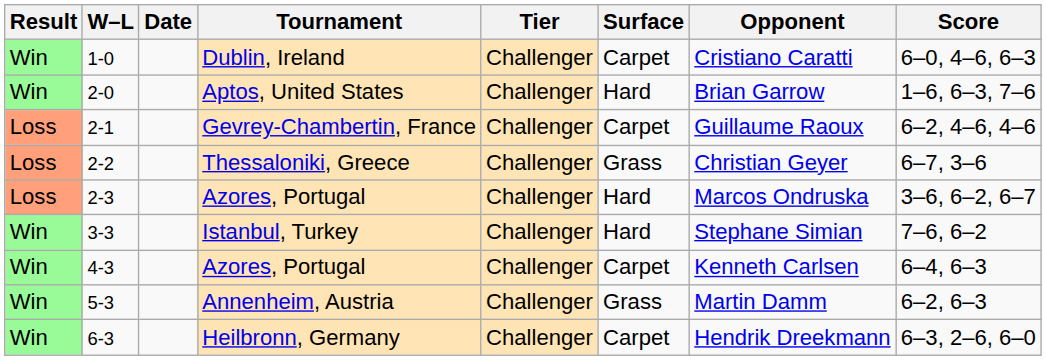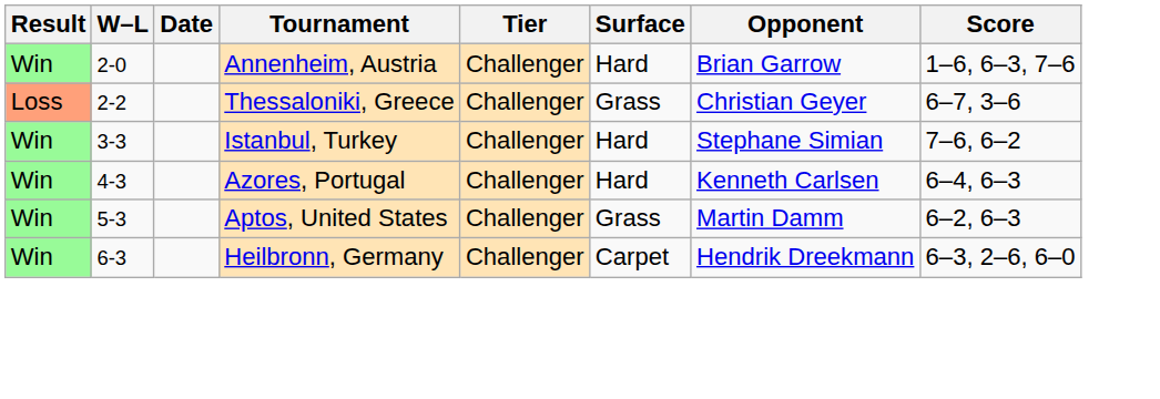- row: Win | 1-0 | Dublin, Ireland | Challenger | Carpet | Cristiano Caratti | 6–0, 4–6, 6–3
2-0 | Tournament: Aptos, United States -> Annenheim, Austria
- row: Loss | 2-1 | Gevrey-Chambertin, France | Challenger | Carpet | Guillaume Raoux | 6–2, 4–6, 4–6
- row: Loss | 2-3 | Azores, Portugal | Challenger | Hard | Marcos Ondruska | 3–6, 6–2, 6–7
4-3 | Surface: Carpet -> Hard
5-3 | Tournament: Annenheim, Austria -> Aptos, United States
